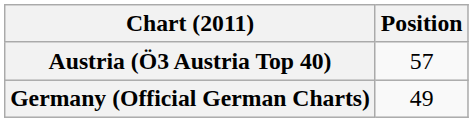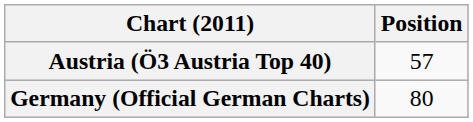Germany (Official German Charts) | Position: 49 -> 80
